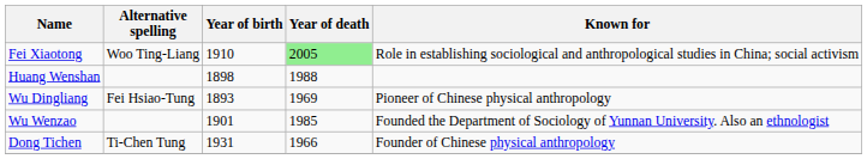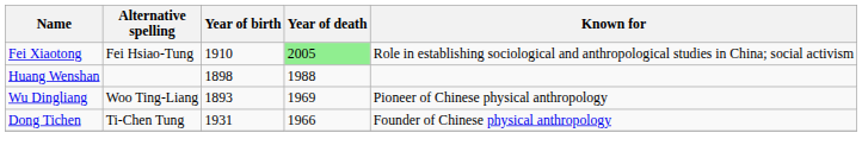Fei Xiaotong | Alternative spelling: Woo Ting-Liang -> Fei Hsiao-Tung
Wu Dingliang | Alternative spelling: Fei Hsiao-Tung -> Woo Ting-Liang
- row: Wu Wenzao | 1901 | 1985 | Founded the Department of Sociology of Yunnan University. Also an ethnologist
